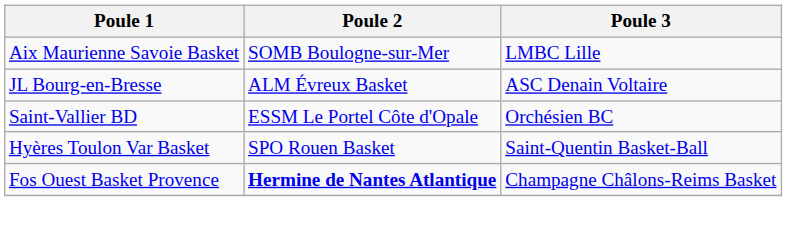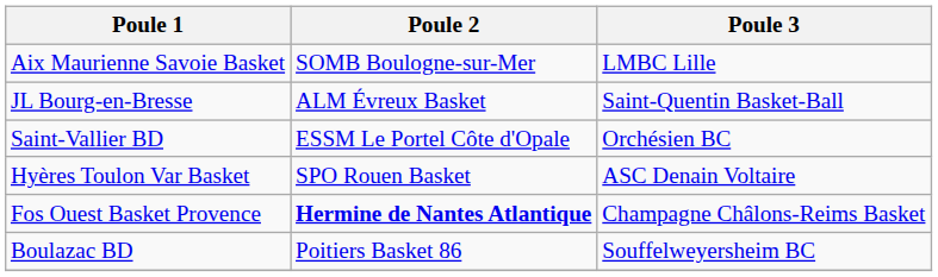JL Bourg-en-Bresse | Poule 3: ASC Denain Voltaire -> Saint-Quentin Basket-Ball
Hyères Toulon Var Basket | Poule 3: Saint-Quentin Basket-Ball -> ASC Denain Voltaire
+ row: Boulazac BD | Poitiers Basket 86 | Souffelweyersheim BC
